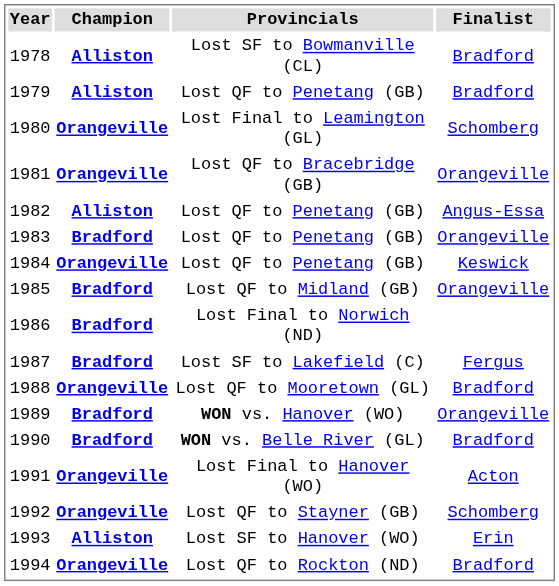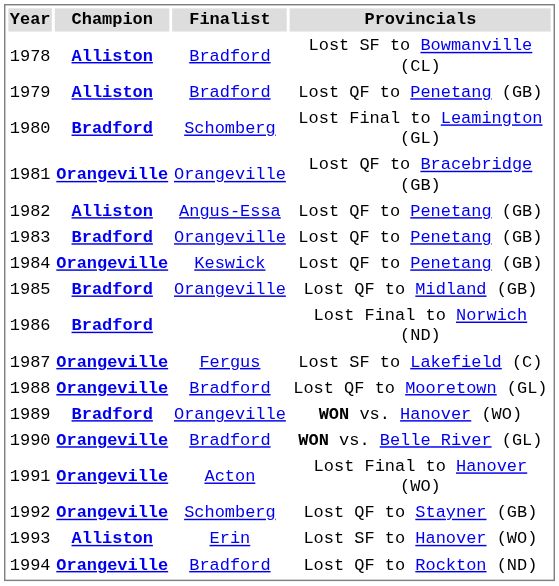columns swapped: Finalist <-> Provincials
1980 | Champion: Orangeville -> Bradford
1987 | Champion: Bradford -> Orangeville
1990 | Champion: Bradford -> Orangeville
